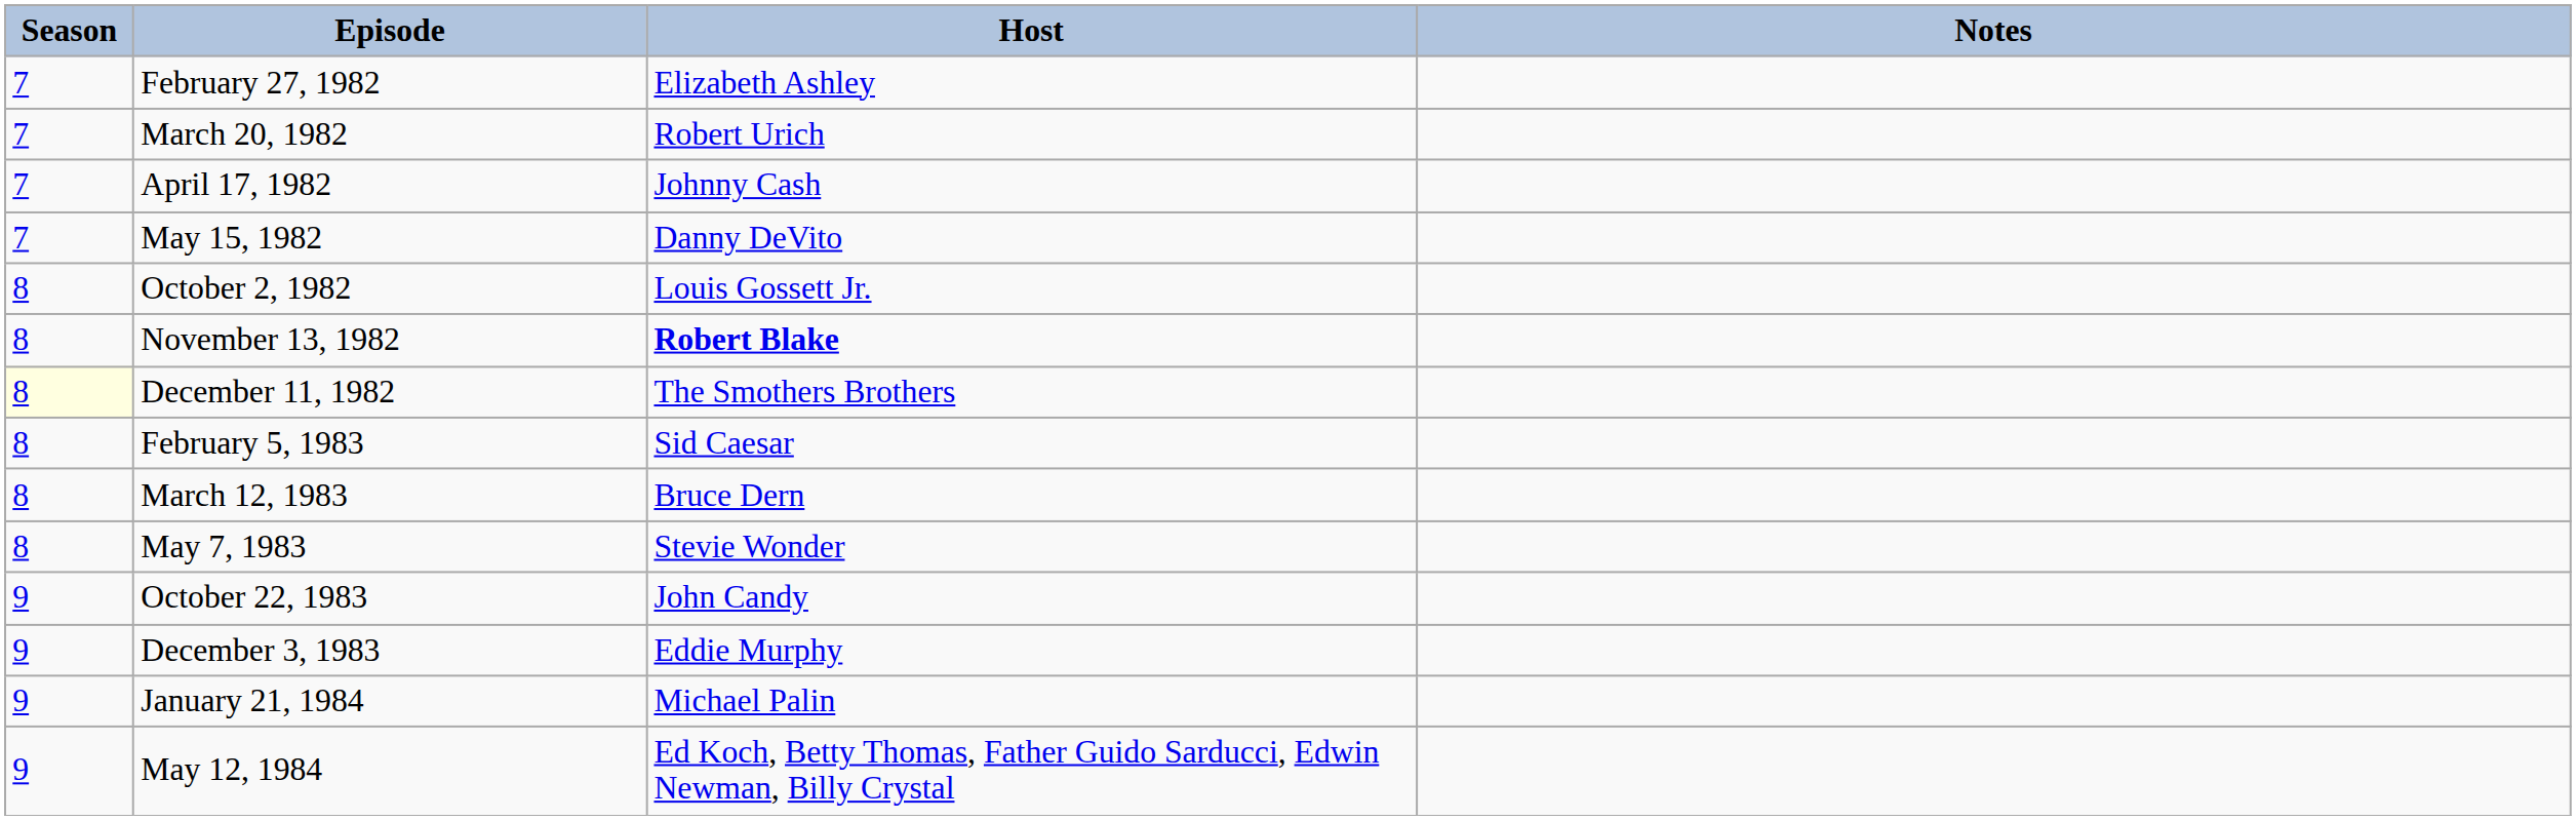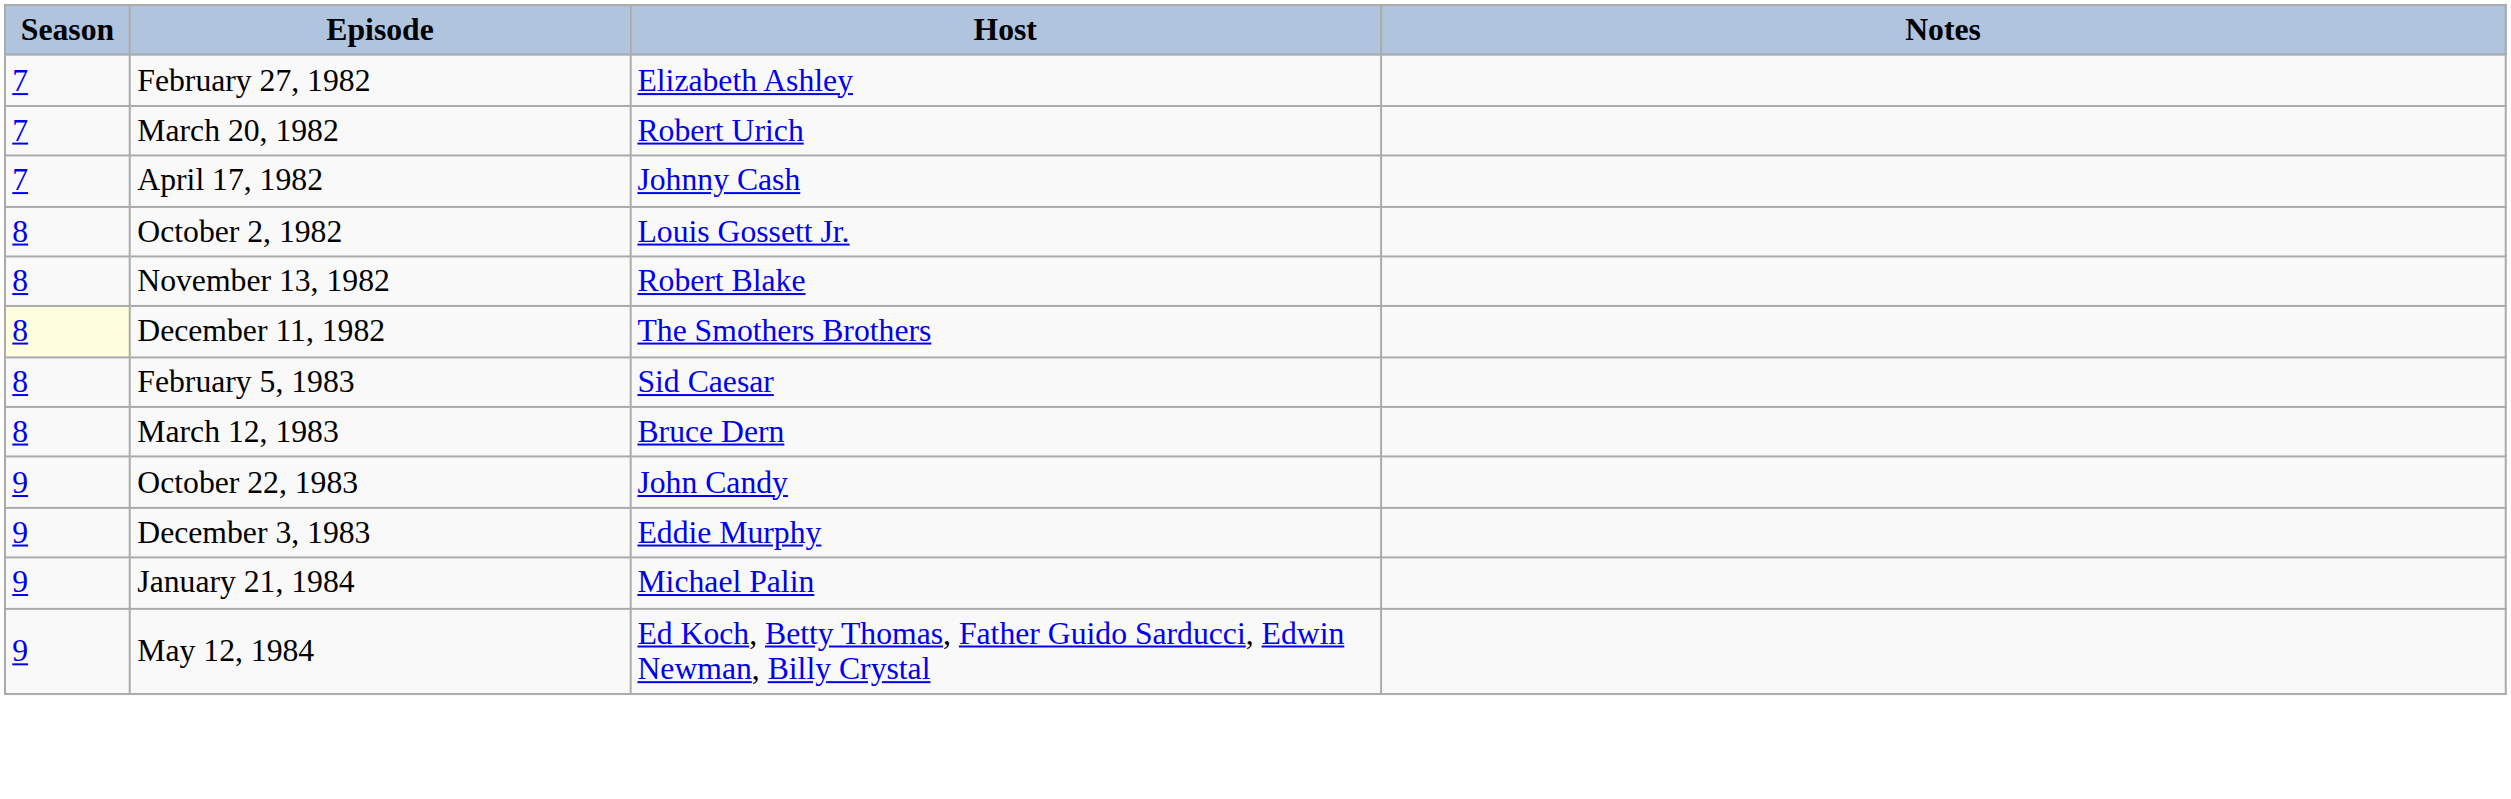- row: 7 | May 15, 1982 | Danny DeVito
November 13, 1982 | Host: bold -> normal
- row: 8 | May 7, 1983 | Stevie Wonder
